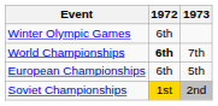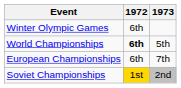World Championships | 1973: 7th -> 5th
European Championships | 1973: 5th -> 7th
